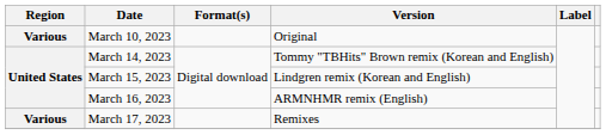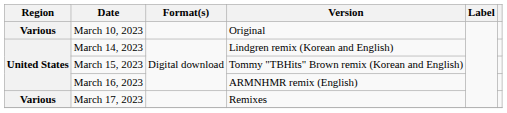March 14, 2023 | Version: Tommy "TBHits" Brown remix (Korean and English) -> Lindgren remix (Korean and English)
March 15, 2023 | Version: Lindgren remix (Korean and English) -> Tommy "TBHits" Brown remix (Korean and English)
